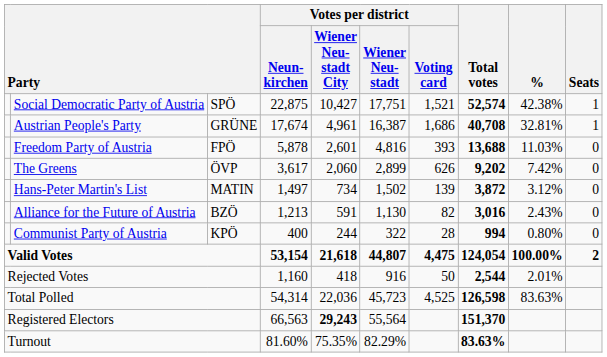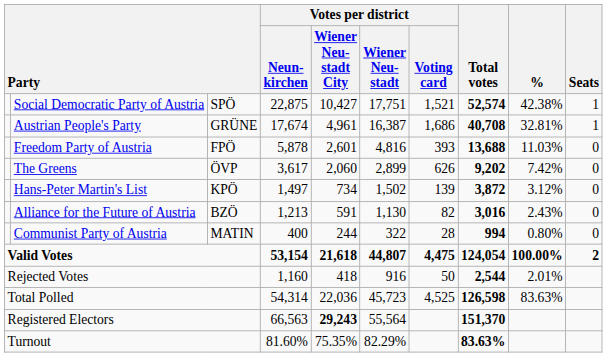Hans-Peter Martin's List | column 3: MATIN -> KPÖ
Communist Party of Austria | column 3: KPÖ -> MATIN
